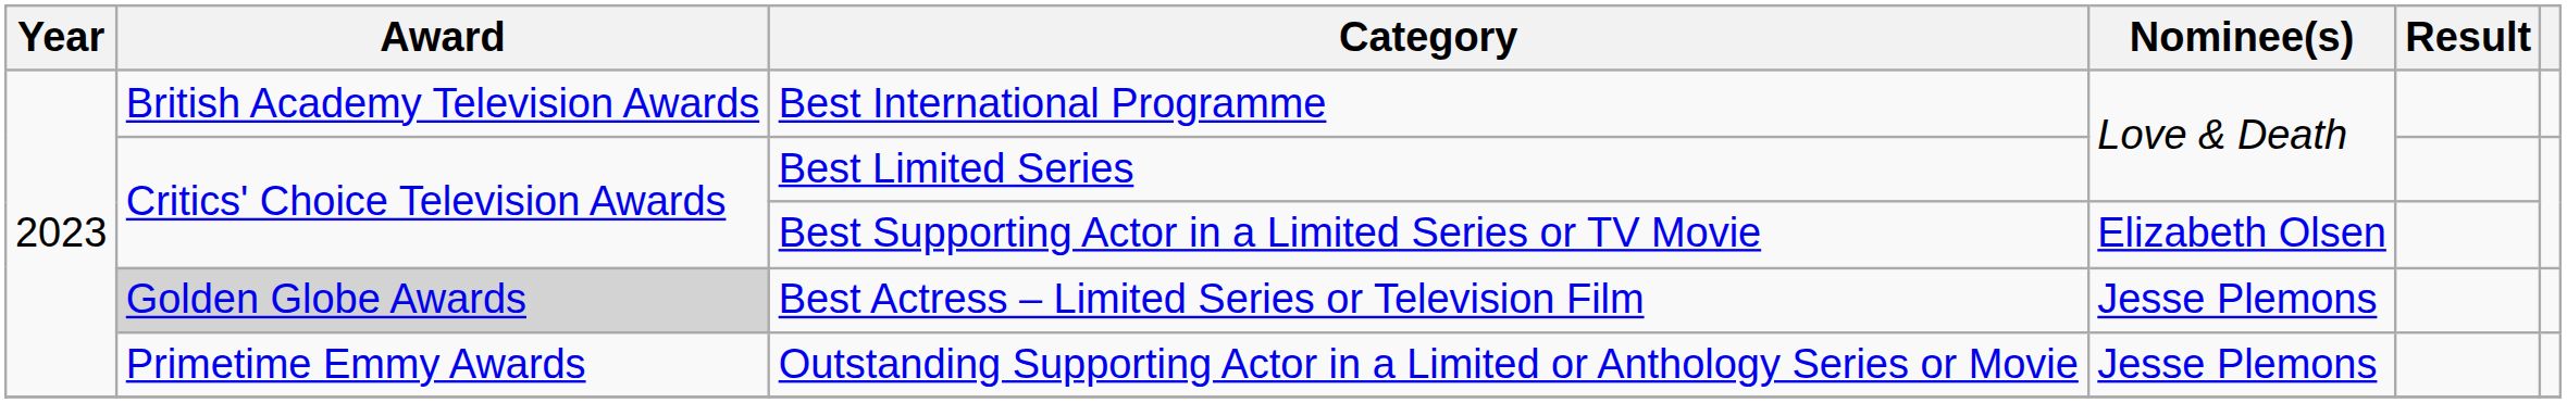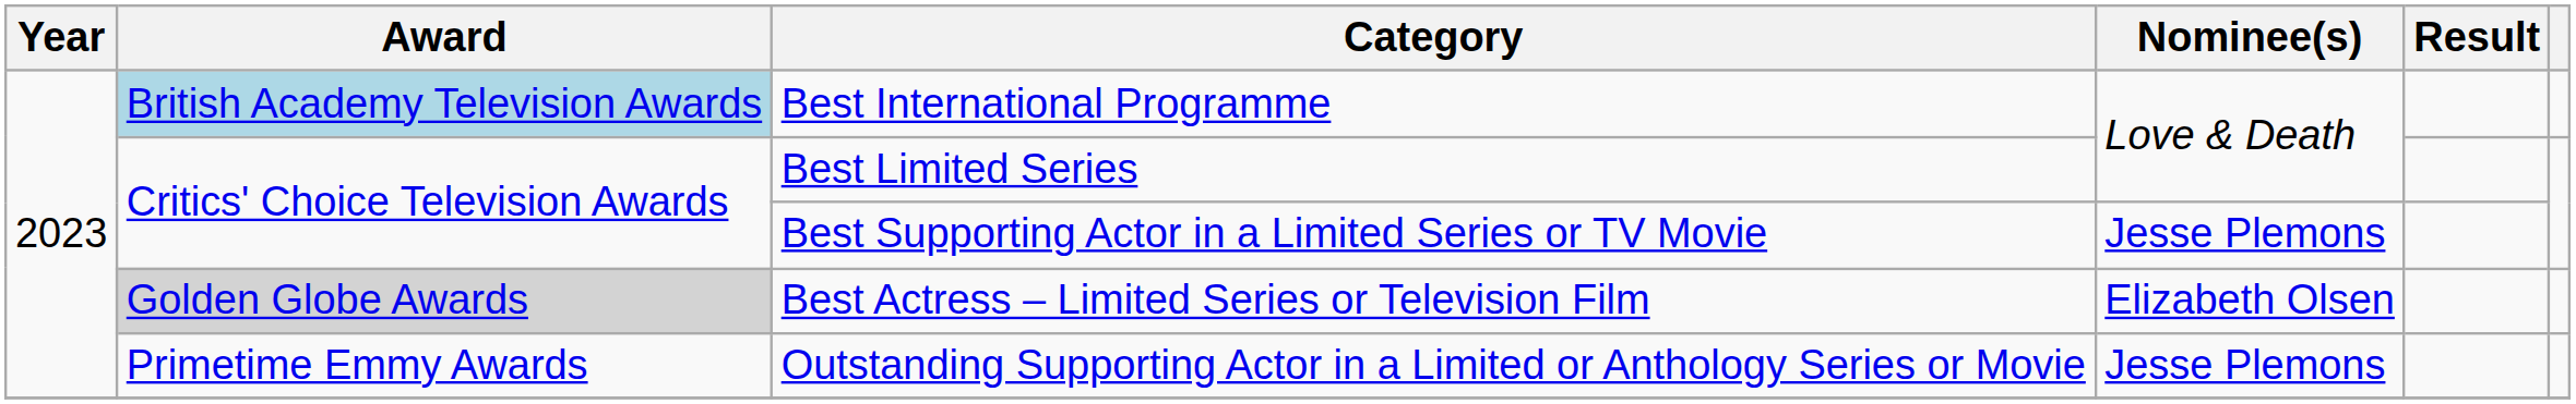Best International Programme | Award: no background -> lightblue background
Best Supporting Actor in a Limited Series or TV Movie | Nominee(s): Elizabeth Olsen -> Jesse Plemons
Best Actress – Limited Series or Television Film | Nominee(s): Jesse Plemons -> Elizabeth Olsen
